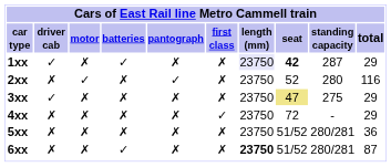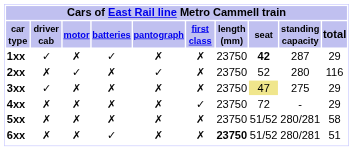1xx | length (mm): lavender background -> no background
5xx | total: 36 -> 58
6xx | total: 87 -> 51
